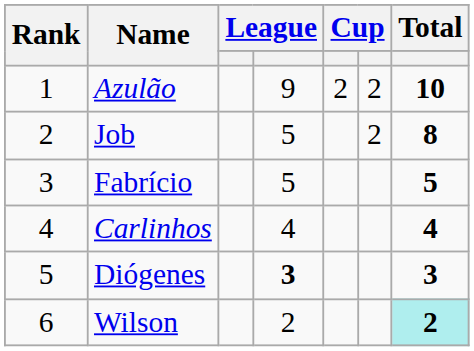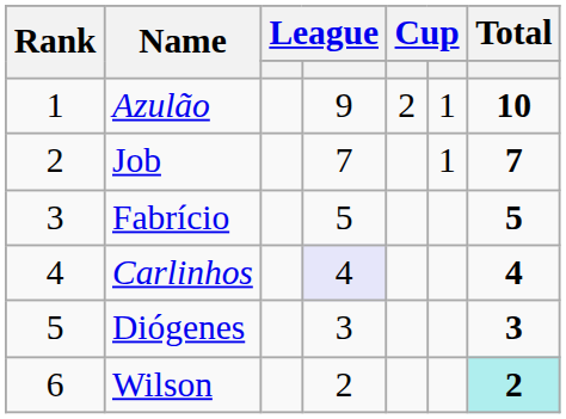Azulão | column 6: 2 -> 1
Job | column 4: 5 -> 7
Job | column 6: 2 -> 1
Job | Total: 8 -> 7
Carlinhos | column 4: no background -> lavender background
Diógenes | column 4: bold -> normal
